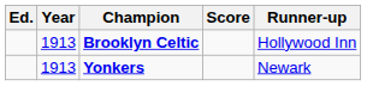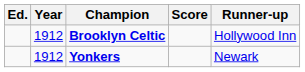Brooklyn Celtic | Year: 1913 -> 1912
Yonkers | Year: 1913 -> 1912
